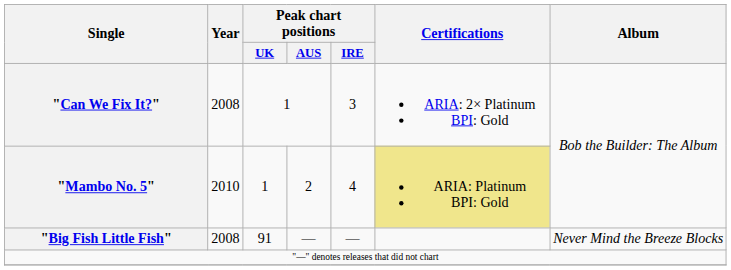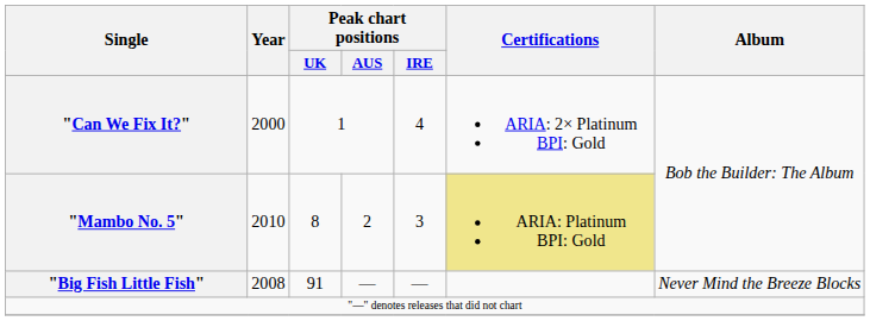"Can We Fix It?" | Year: 2008 -> 2000
"Can We Fix It?" | Peak chart positions / IRE: 3 -> 4
"Mambo No. 5" | Peak chart positions / UK: 1 -> 8
"Mambo No. 5" | Peak chart positions / IRE: 4 -> 3
